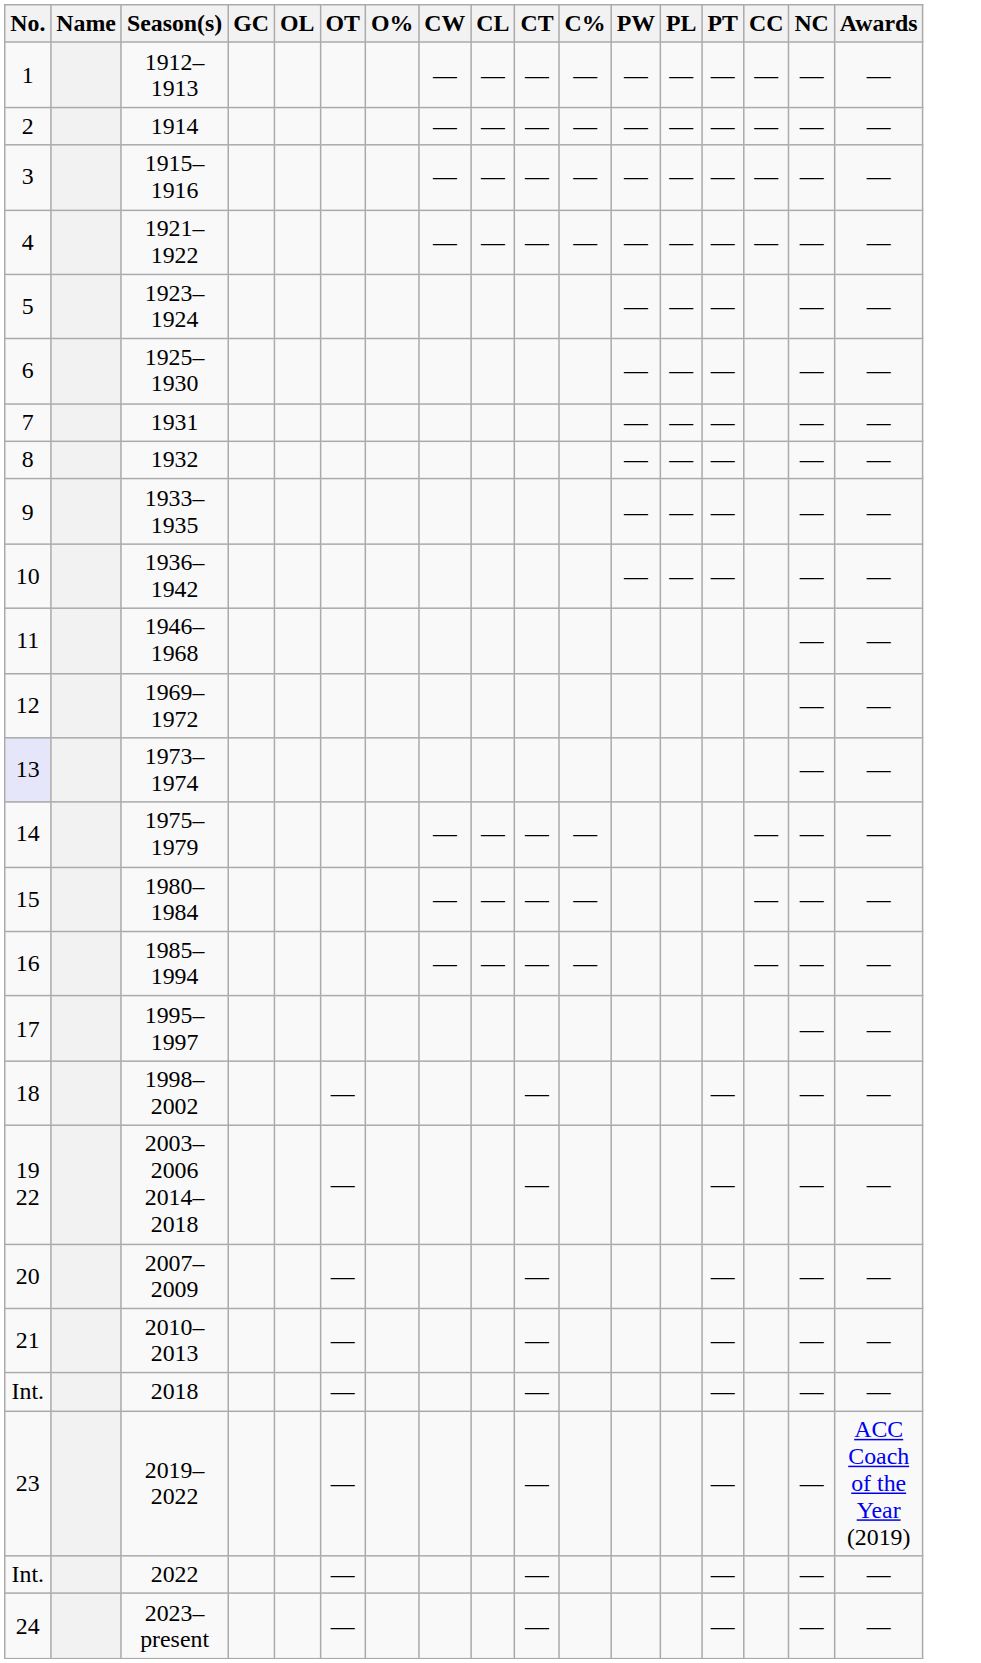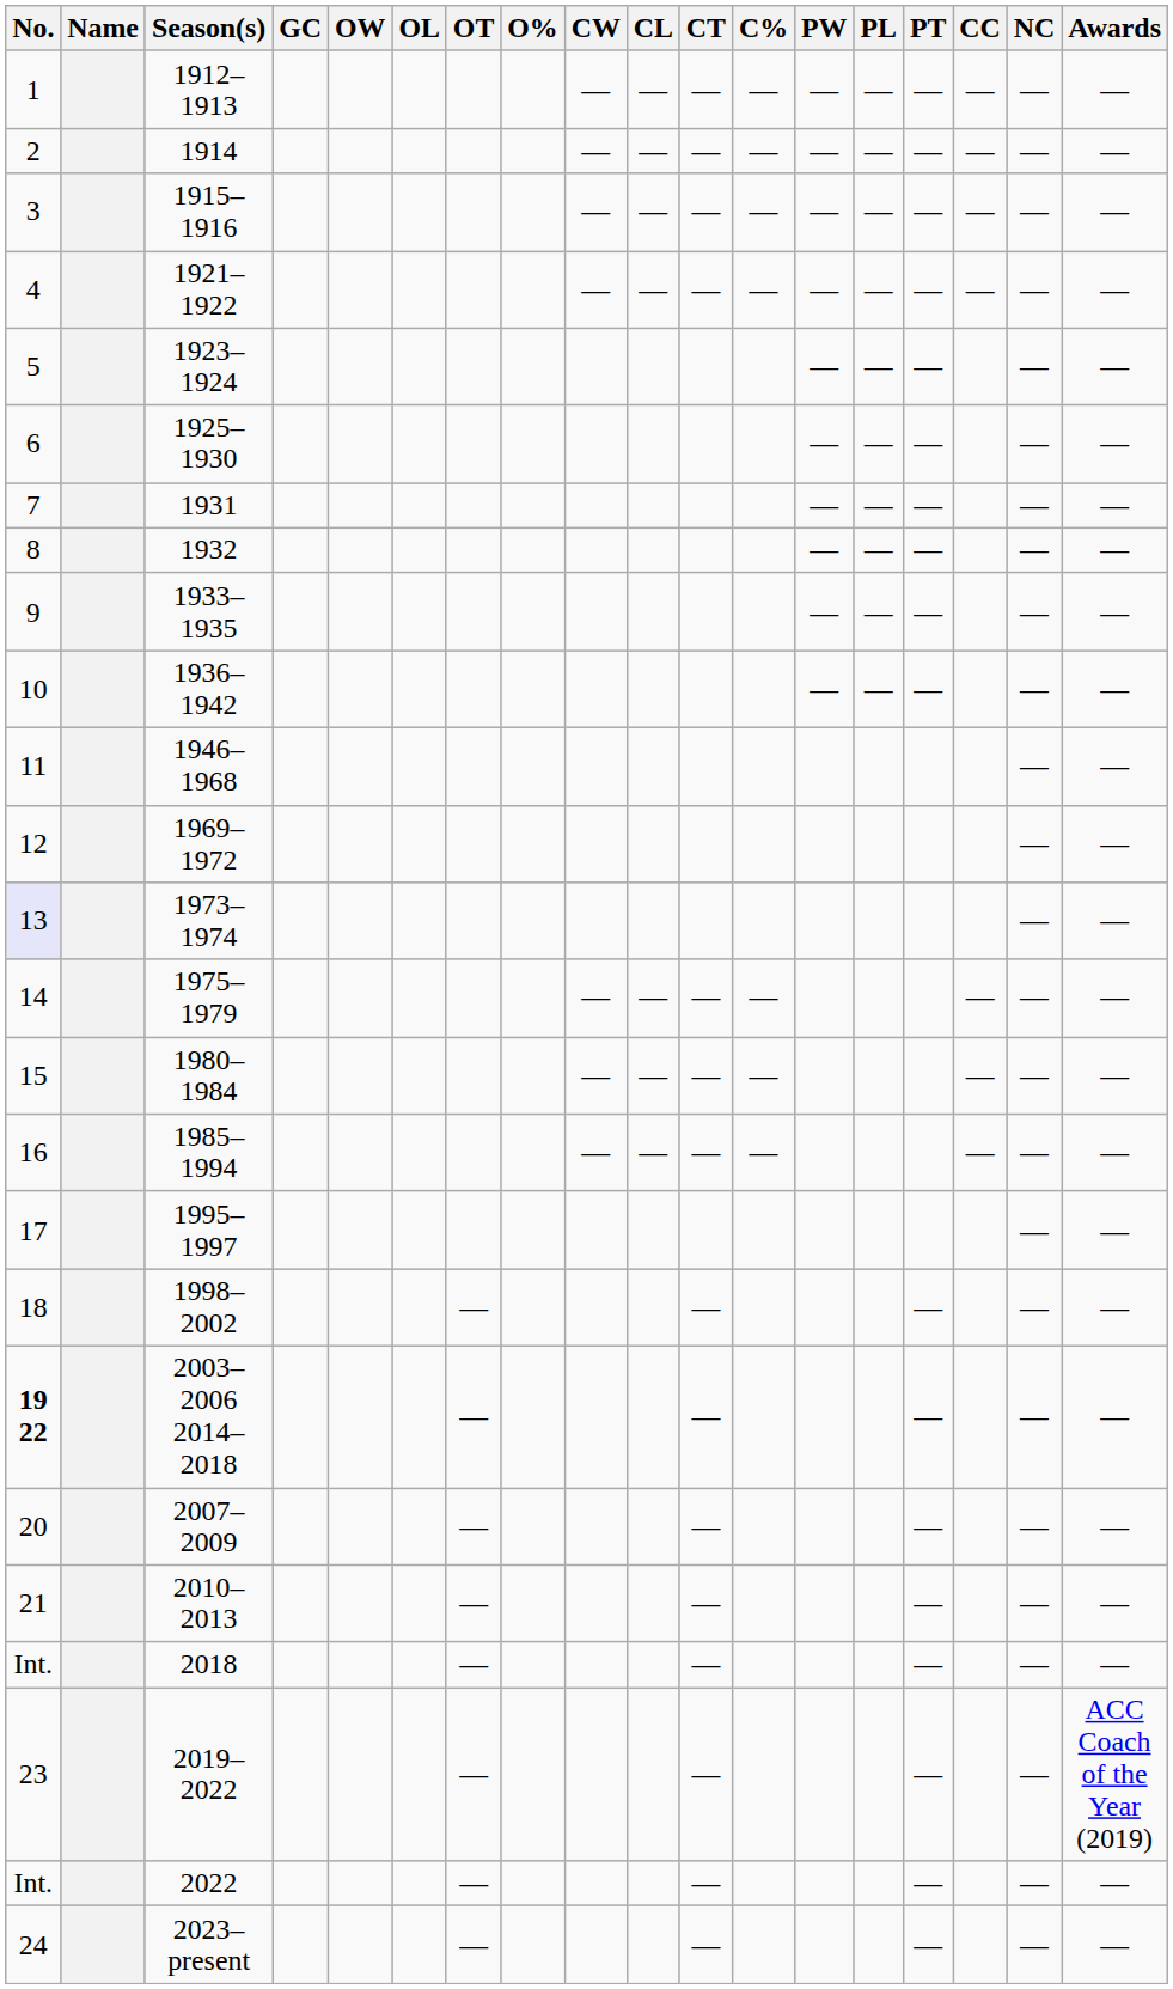+ column: OW
2003–2006 2014–2018 | No.: normal -> bold
